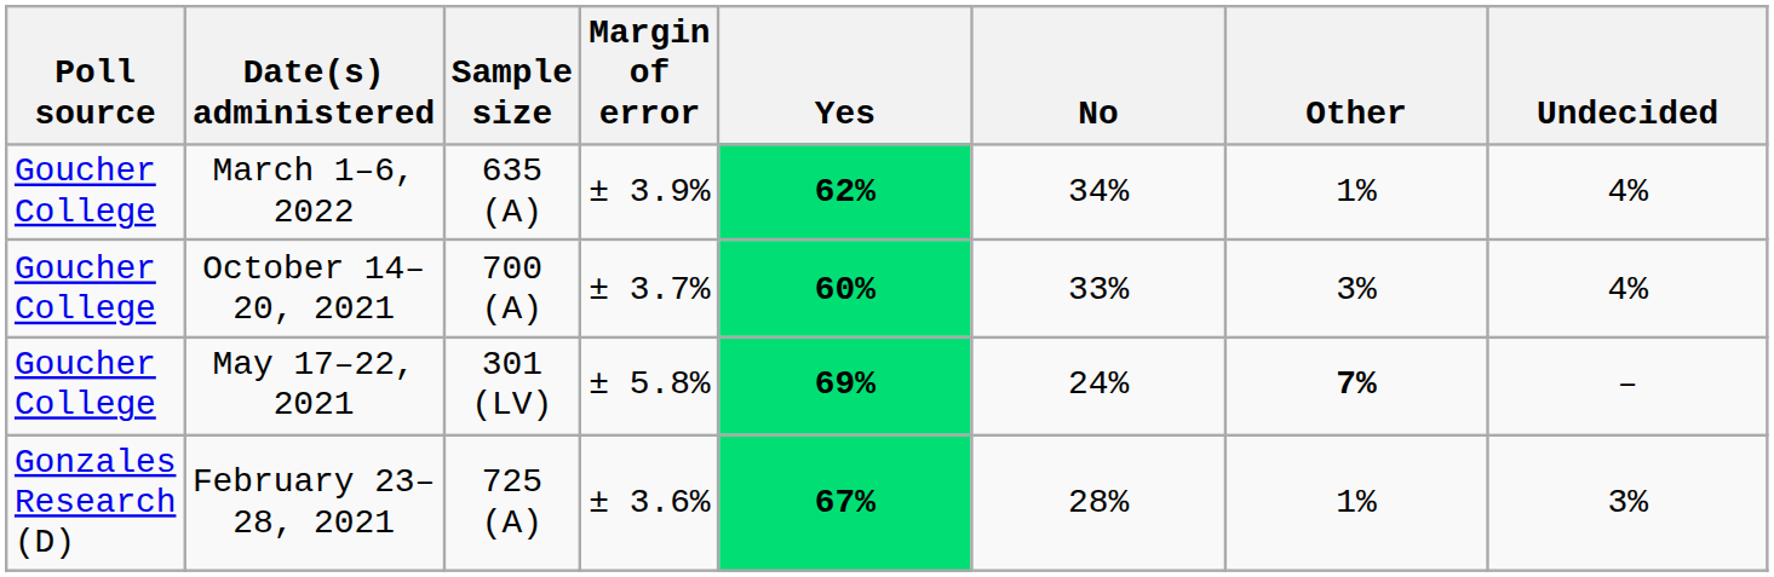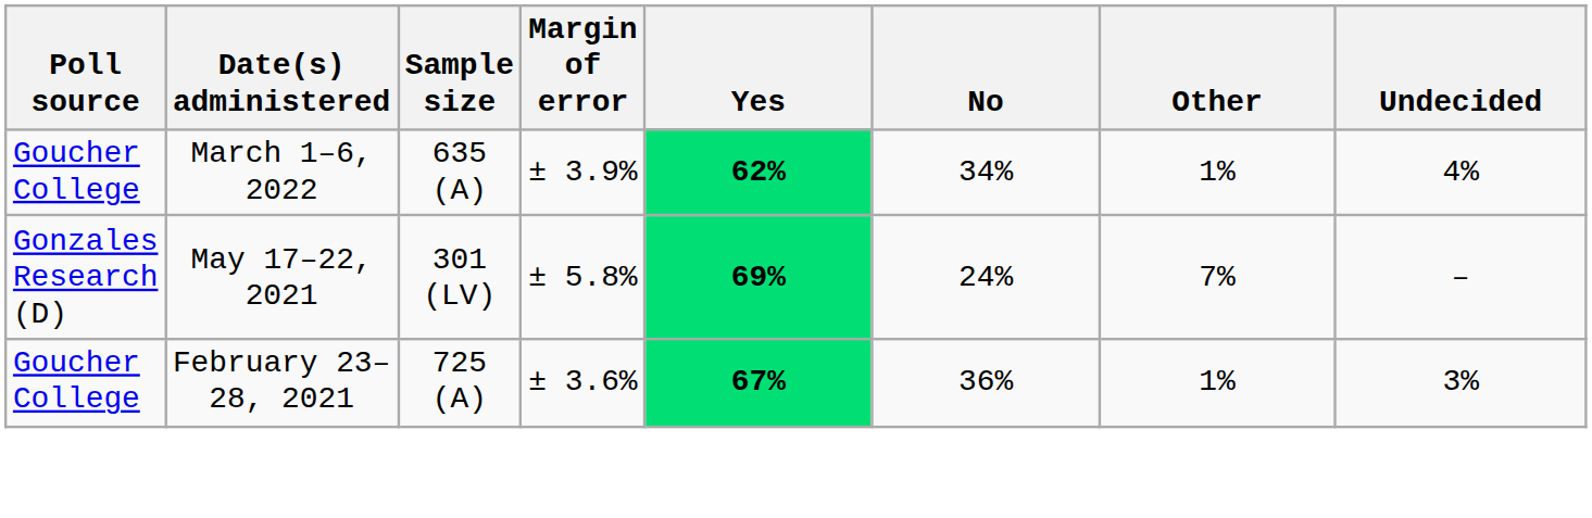- row: Goucher College | October 14–20, 2021 | 700 (A) | ± 3.7% | 60% | 33% | 3% | 4%
May 17–22, 2021 | Poll source: Goucher College -> Gonzales Research (D)
May 17–22, 2021 | Other: bold -> normal
February 23–28, 2021 | Poll source: Gonzales Research (D) -> Goucher College
February 23–28, 2021 | No: 28% -> 36%
